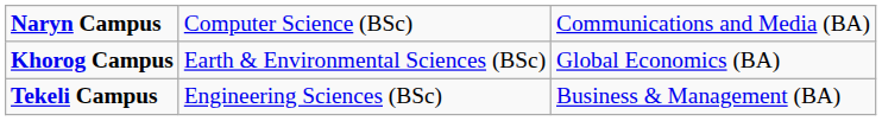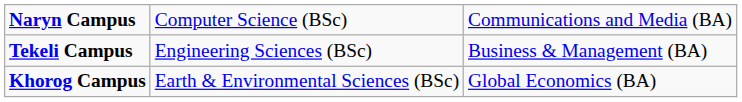rows swapped: Khorog Campus <-> Tekeli Campus
